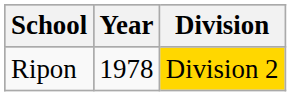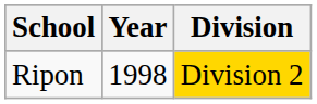Ripon | Year: 1978 -> 1998
